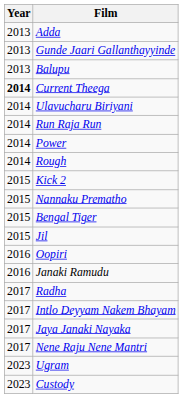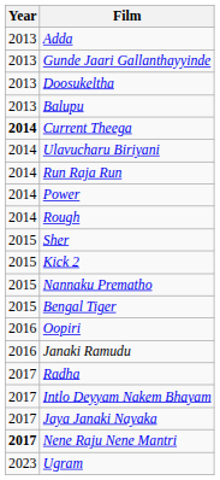+ row: 2013 | Doosukeltha
+ row: 2015 | Sher
- row: 2015 | Jil
Nene Raju Nene Mantri | Year: normal -> bold
- row: 2023 | Custody
